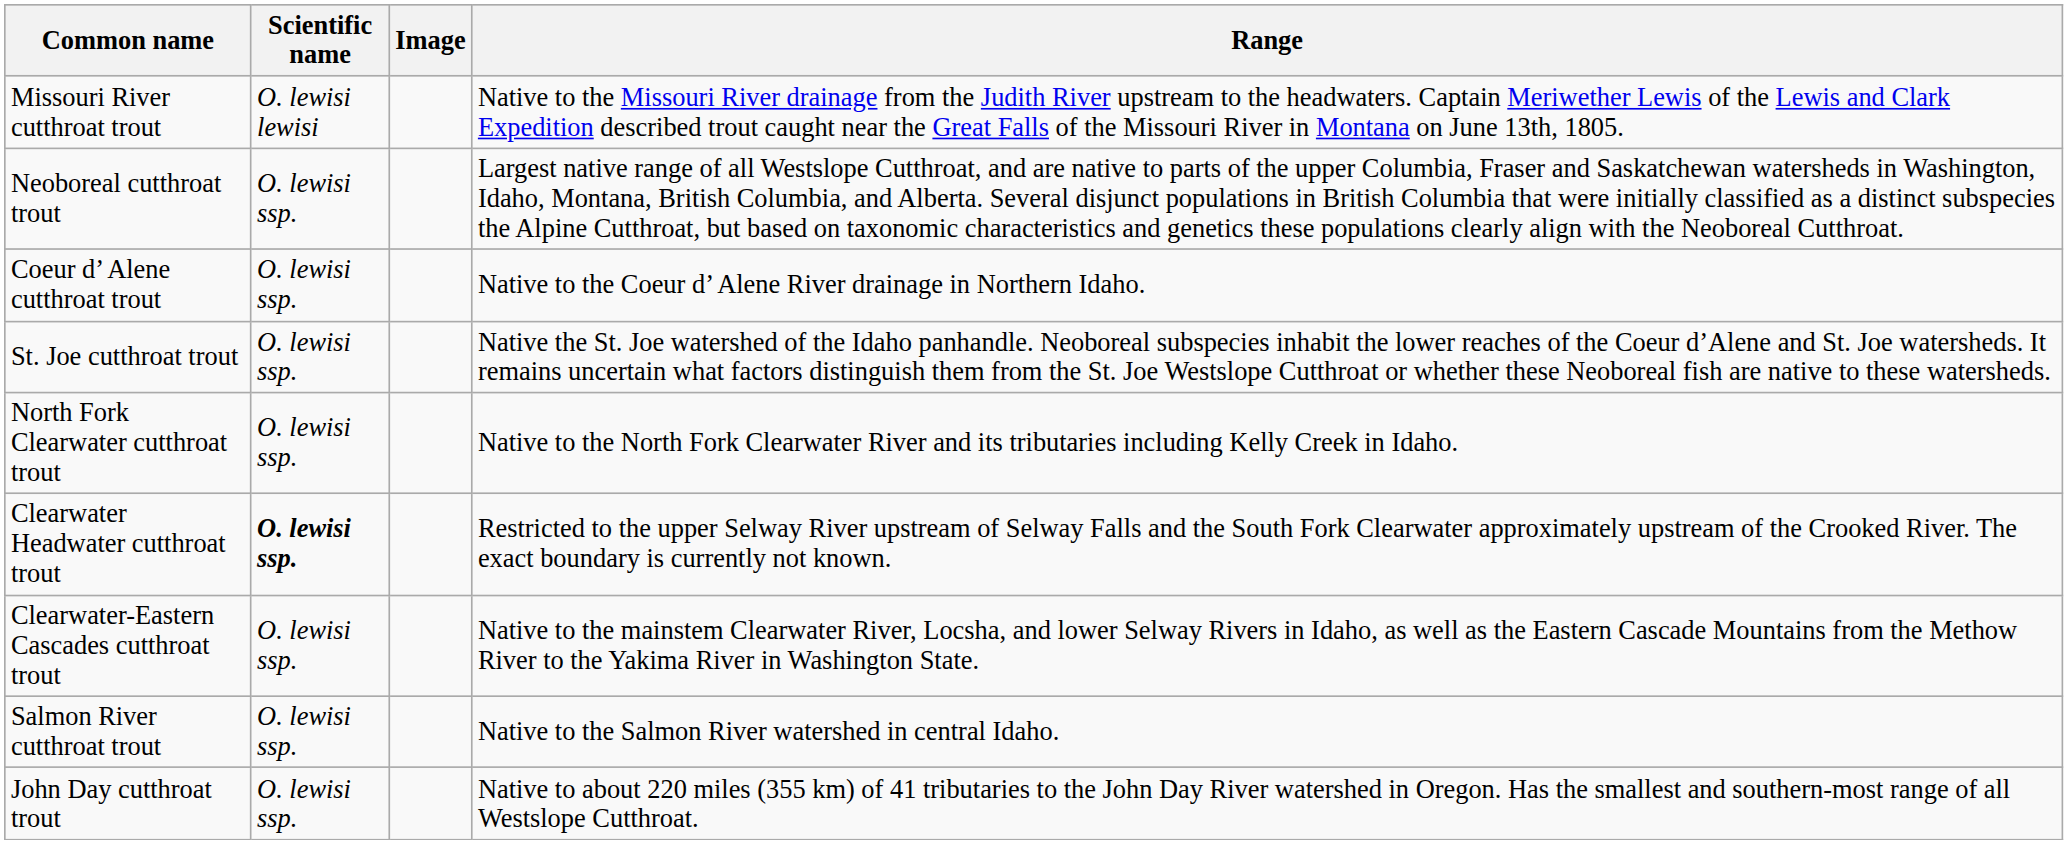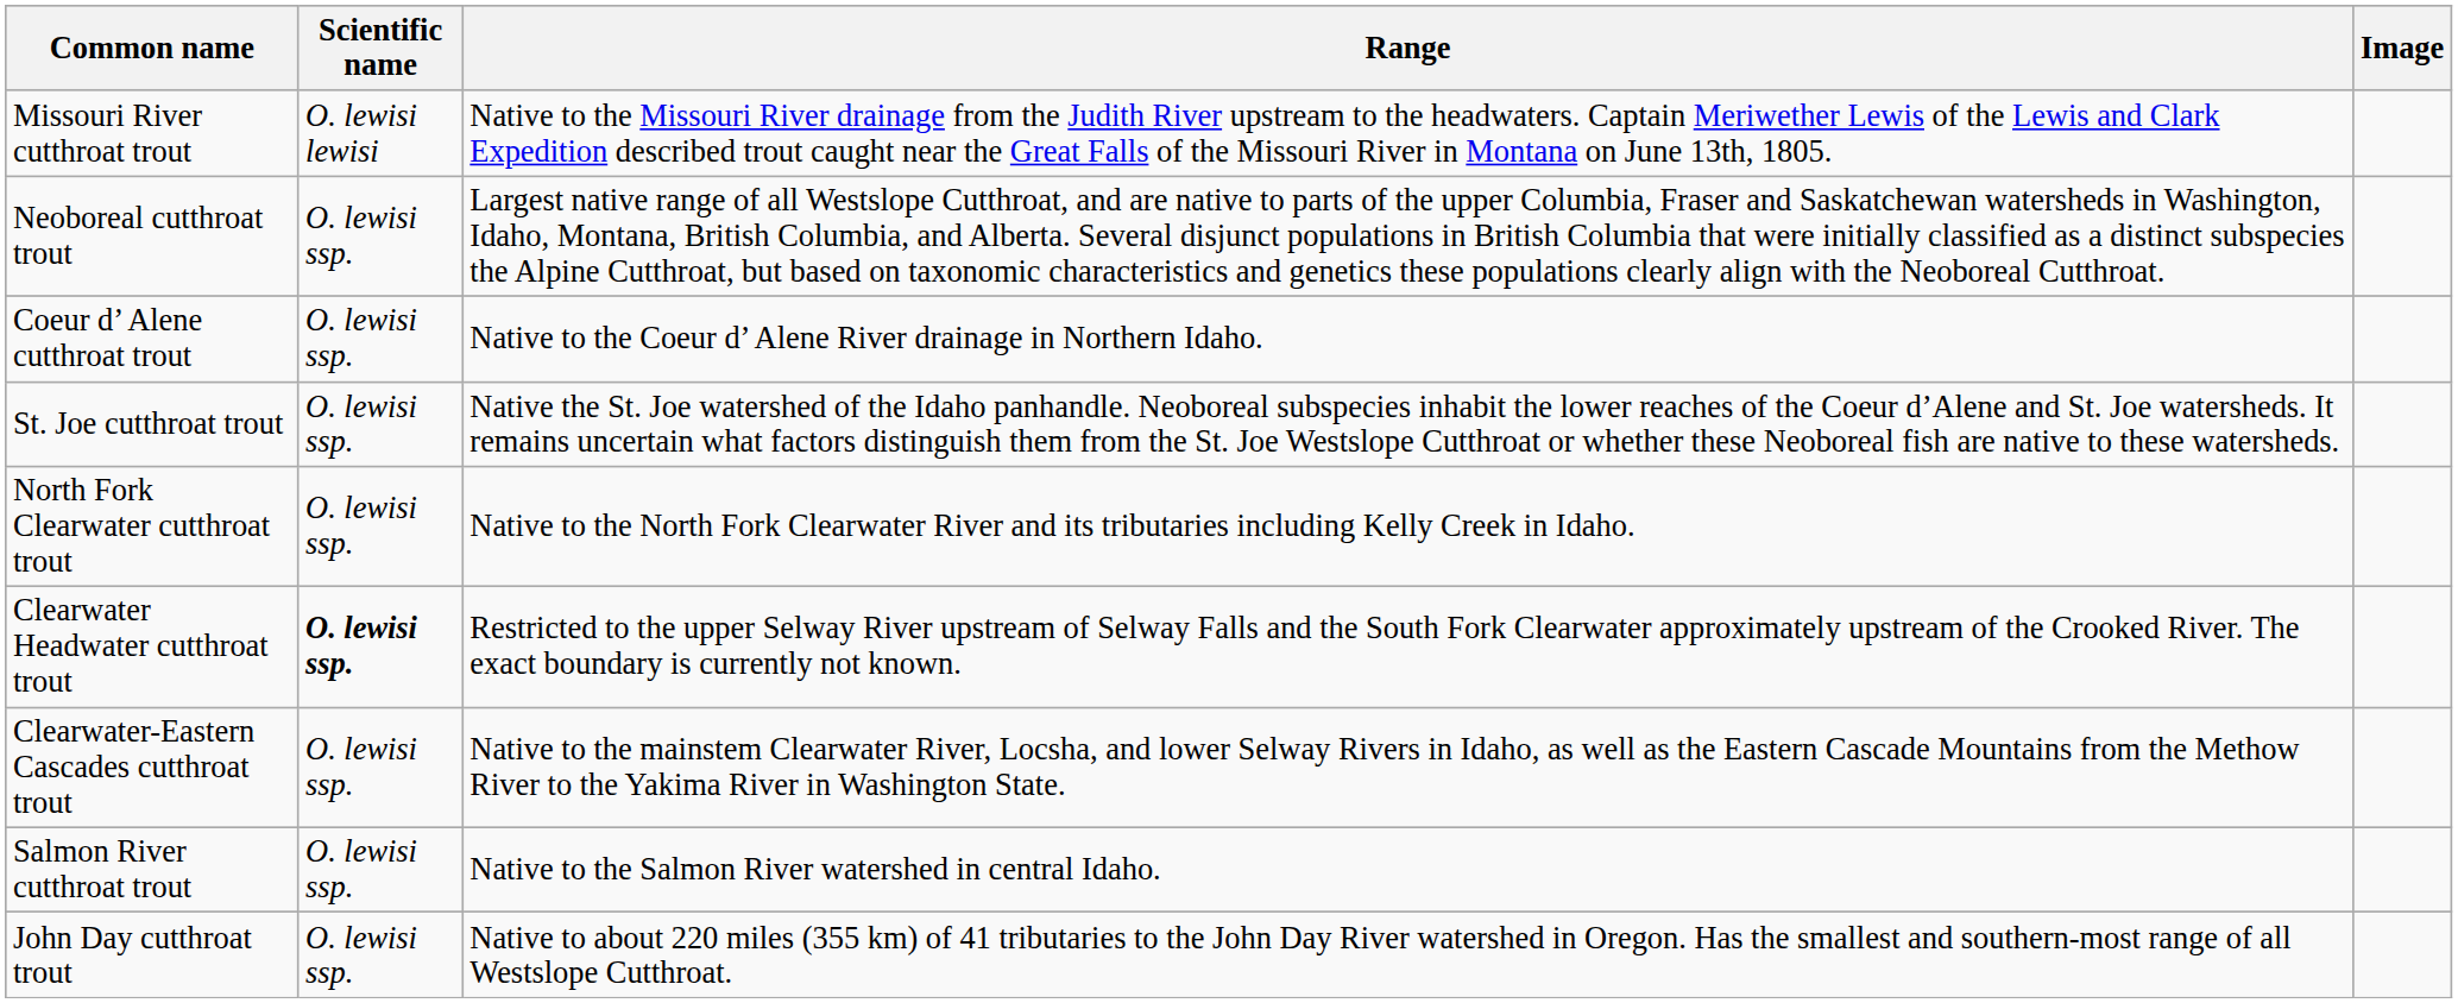columns swapped: Range <-> Image
